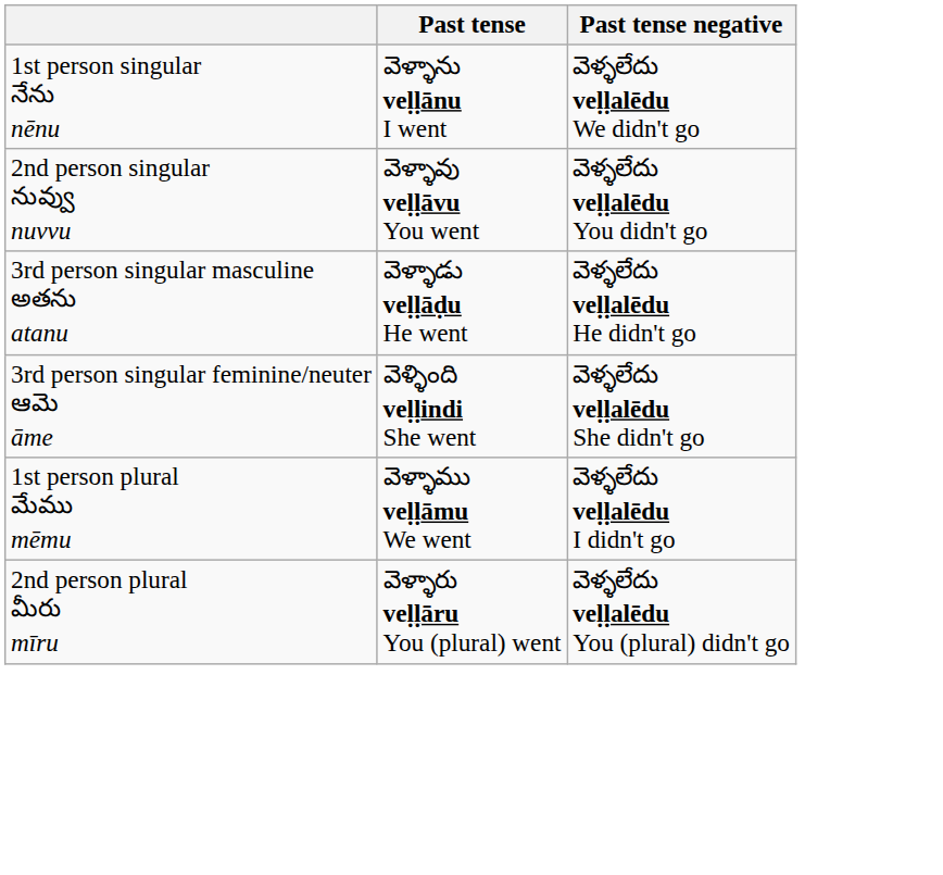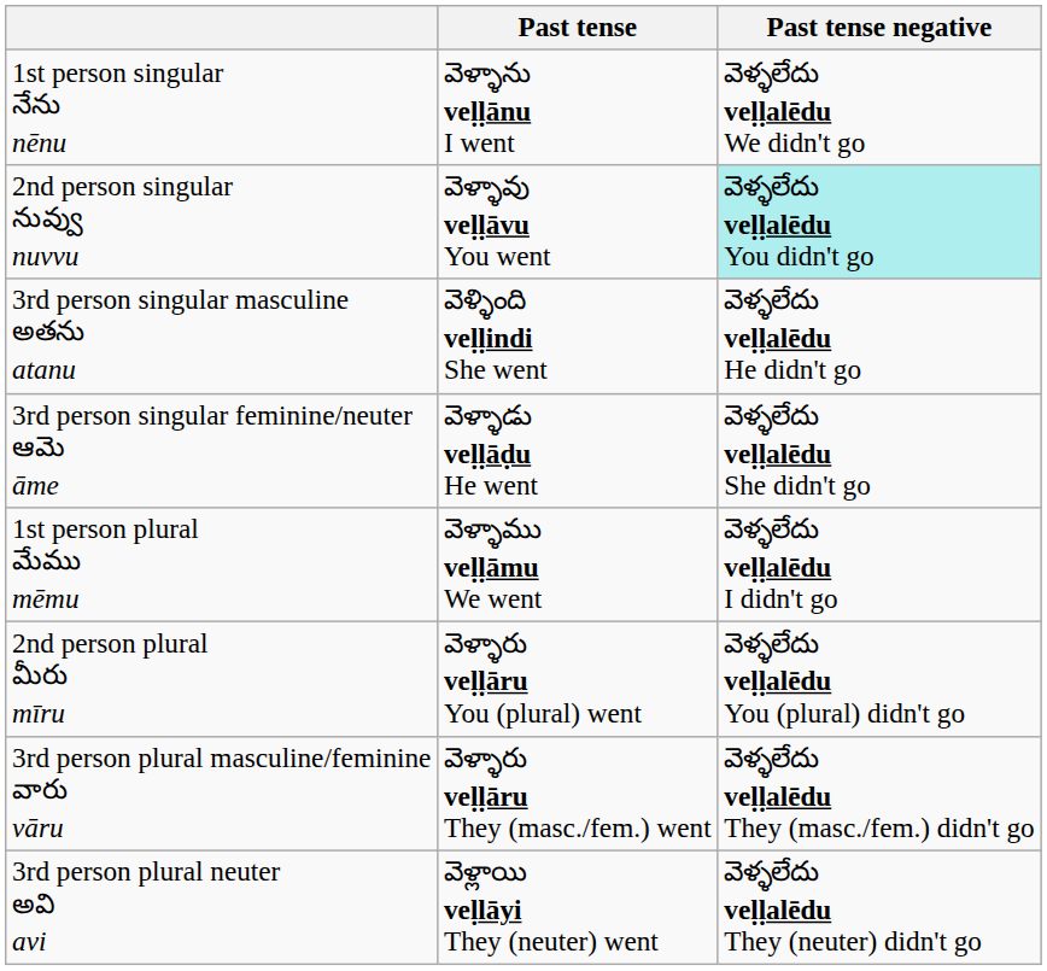2nd person singular నువ్వు nuvvu | Past tense negative: no background -> paleturquoise background
3rd person singular masculine అతను atanu | Past tense: వెళ్ళాడు veḷḷāḍu He went -> వెళ్ళింది veḷḷindi She went
3rd person singular feminine/neuter ఆమె āme | Past tense: వెళ్ళింది veḷḷindi She went -> వెళ్ళాడు veḷḷāḍu He went
+ row: 3rd person plural masculine/feminine వారు vāru | వెళ్ళారు veḷḷāru They (masc./fem.) went | వెళ్ళలేదు veḷḷalēdu They (masc./fem.) didn't go
+ row: 3rd person plural neuter అవి avi | వెళ్లాయి veḷlāyi They (neuter) went | వెళ్ళలేదు veḷḷalēdu They (neuter) didn't go
